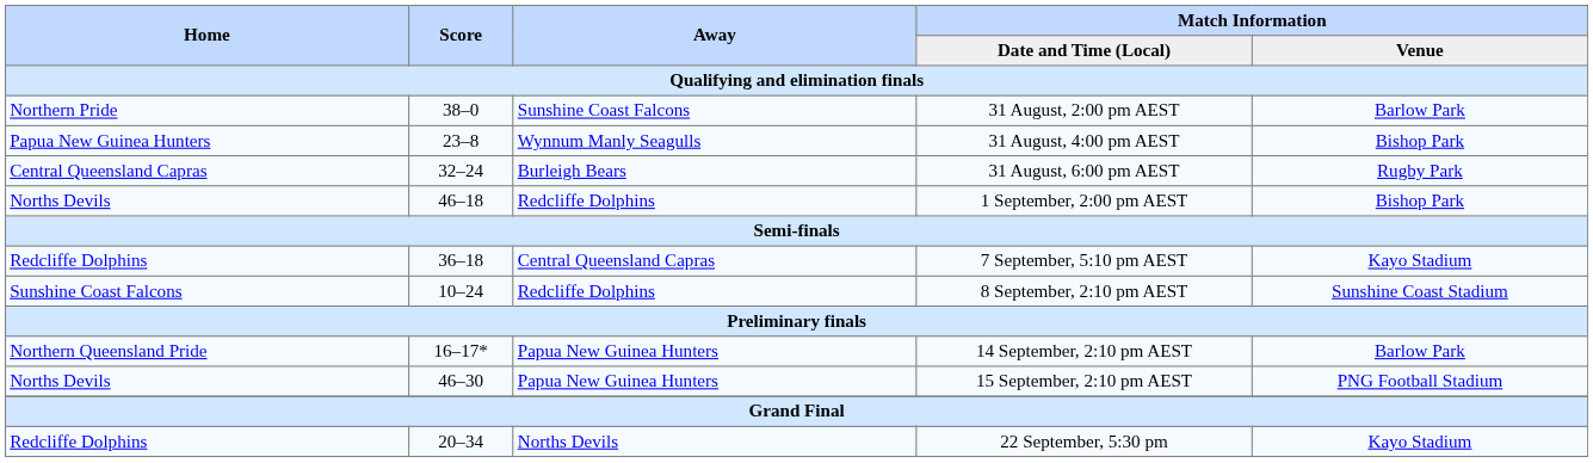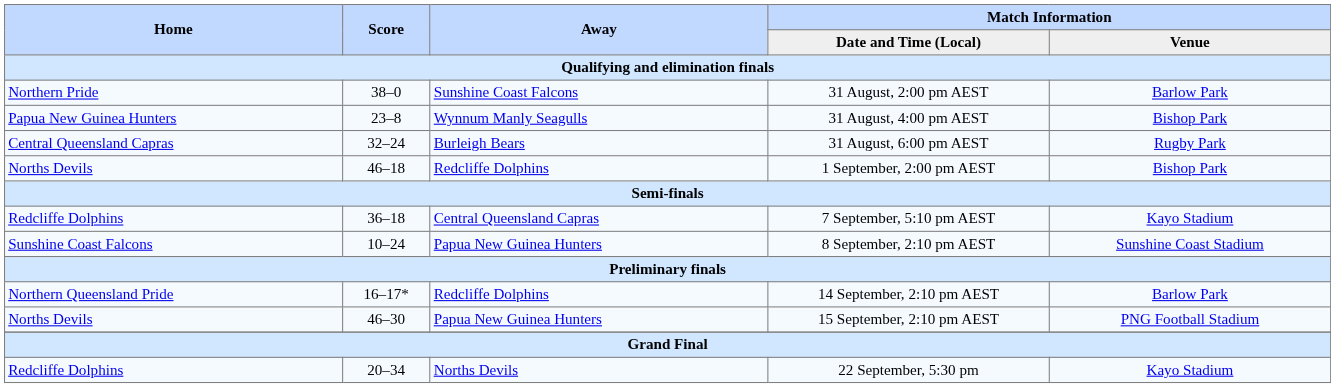8 September, 2:10 pm AEST | Away: Redcliffe Dolphins -> Papua New Guinea Hunters
14 September, 2:10 pm AEST | Away: Papua New Guinea Hunters -> Redcliffe Dolphins
